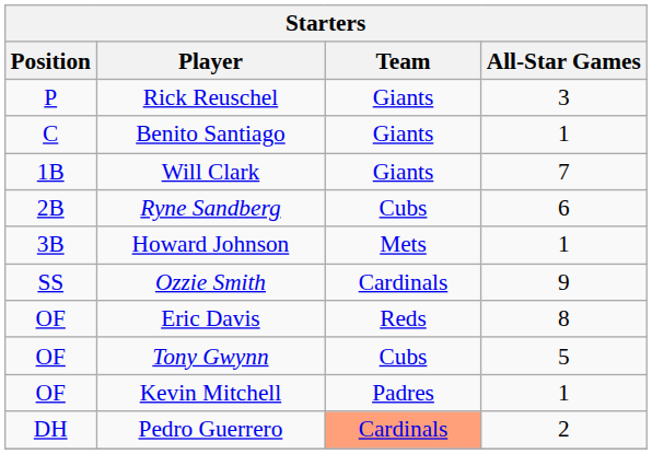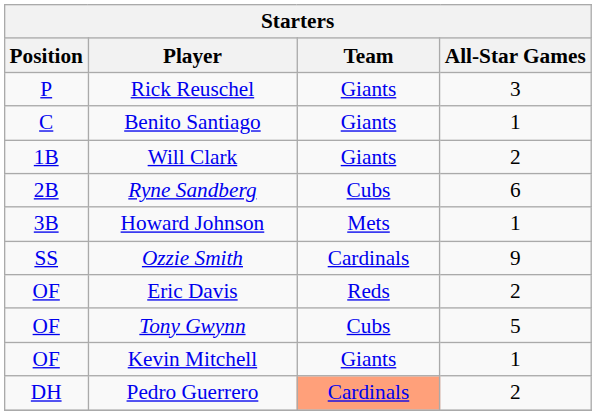Will Clark | All-Star Games: 7 -> 2
Eric Davis | All-Star Games: 8 -> 2
Kevin Mitchell | Team: Padres -> Giants
